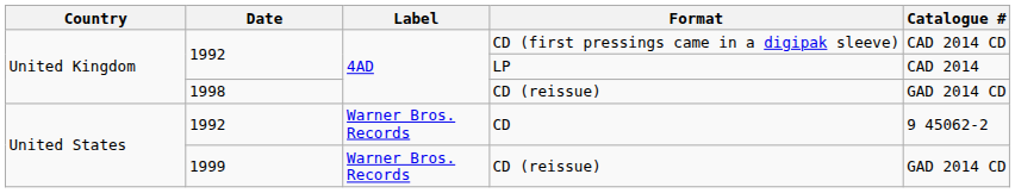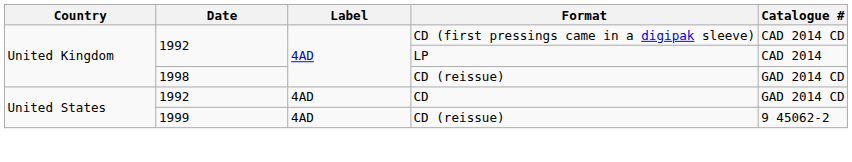CD | Label: Warner Bros. Records -> 4AD
CD | Catalogue #: 9 45062-2 -> GAD 2014 CD
1999 / CD (reissue) | Label: Warner Bros. Records -> 4AD
1999 / CD (reissue) | Catalogue #: GAD 2014 CD -> 9 45062-2
